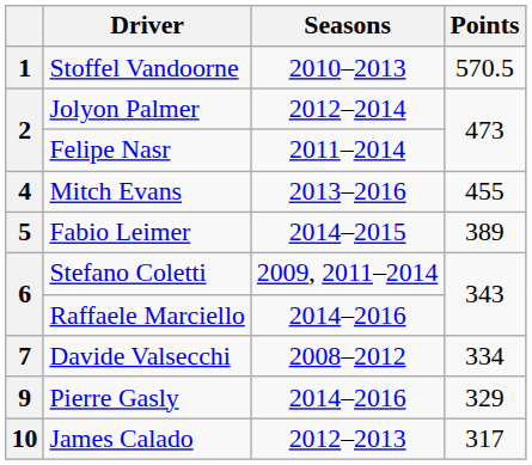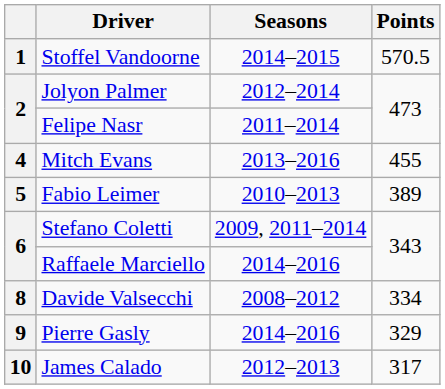Stoffel Vandoorne | Seasons: 2010–2013 -> 2014–2015
Fabio Leimer | Seasons: 2014–2015 -> 2010–2013
Davide Valsecchi | column 1: 7 -> 8
